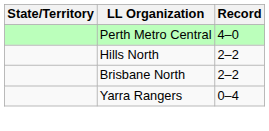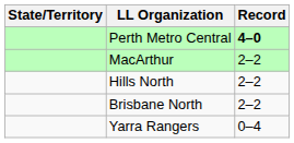Perth Metro Central | Record: normal -> bold
+ row: MacArthur | 2–2
